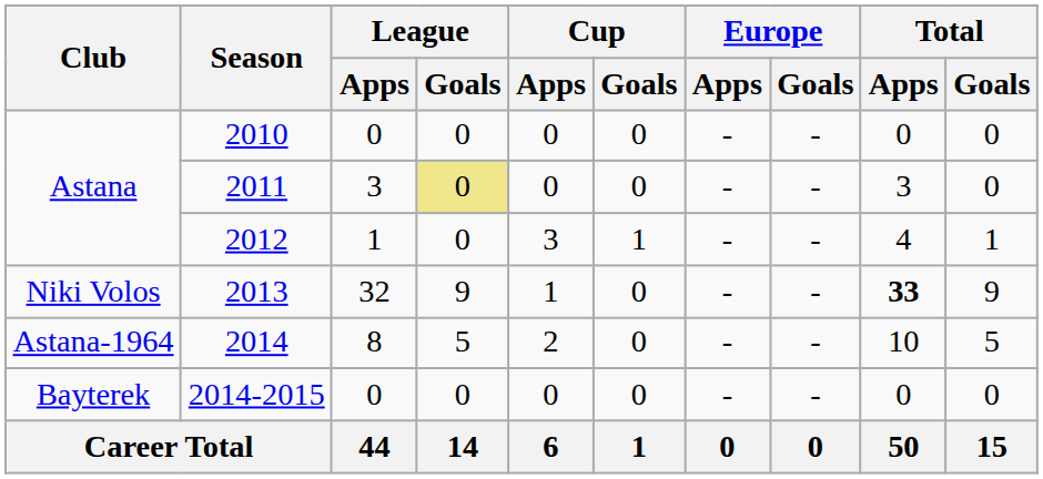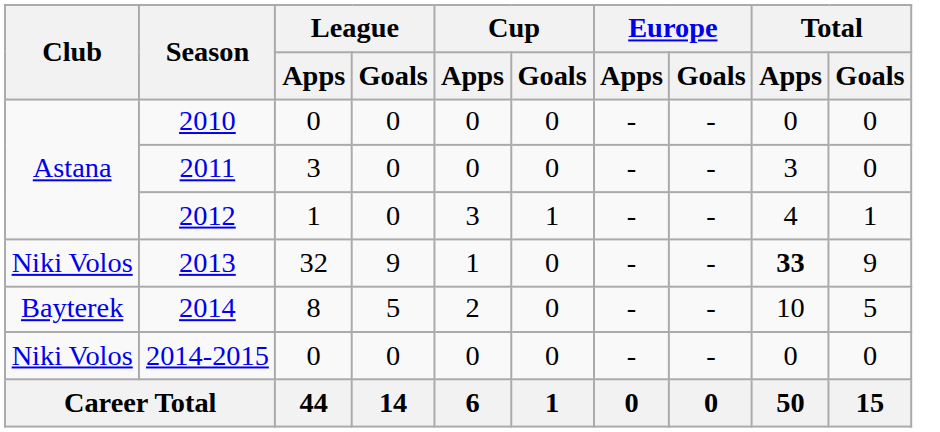2011 | League / Goals: khaki background -> no background
2014 | Club: Astana-1964 -> Bayterek
2014-2015 | Club: Bayterek -> Niki Volos
